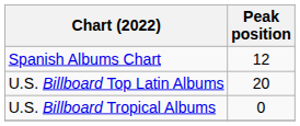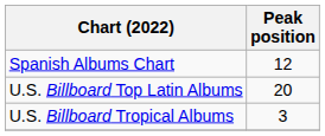U.S. Billboard Tropical Albums | Peak position: 0 -> 3
